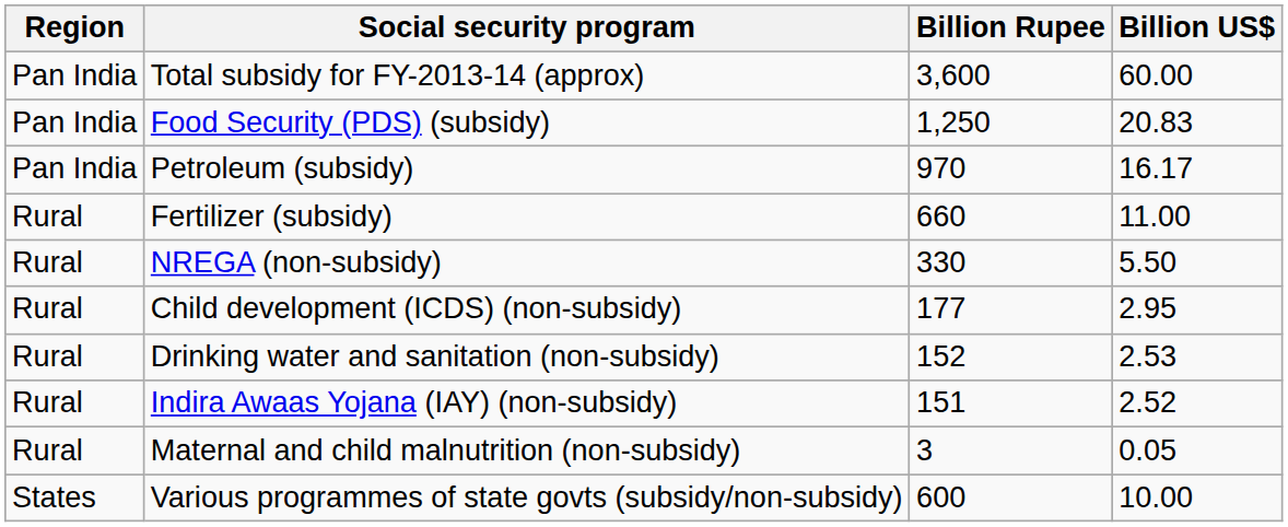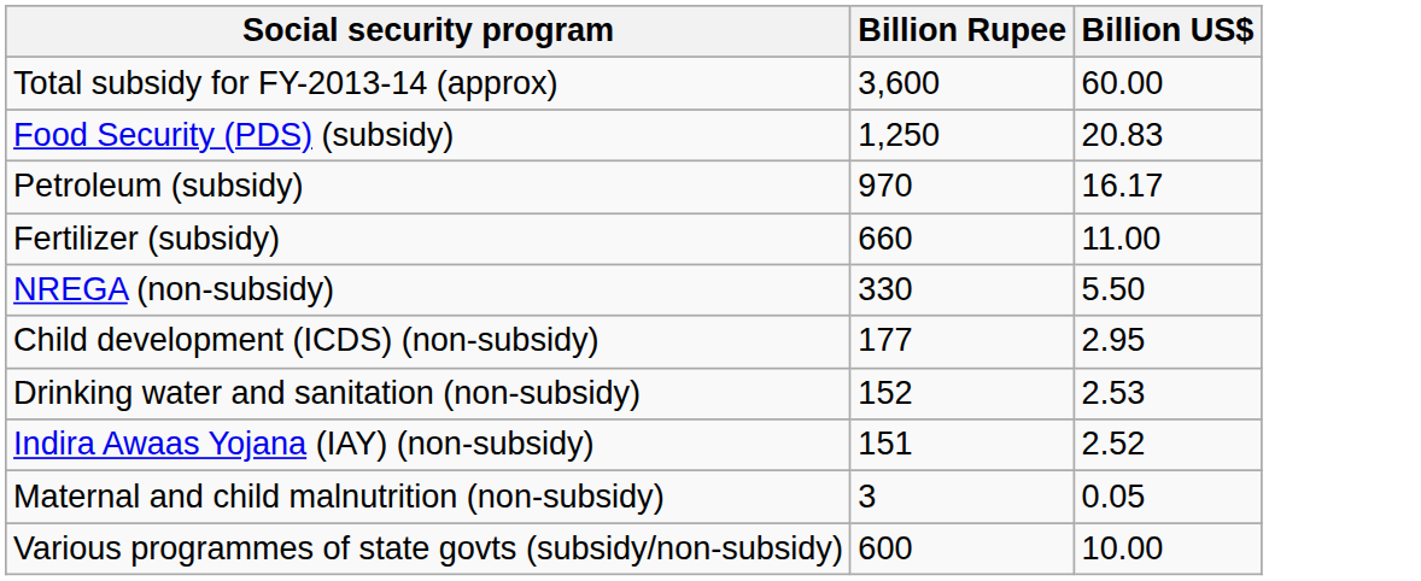- column: Region | Pan India | Pan India | Pan India | Rural | Rural | Rural | Rural | Rural | Rural | States
